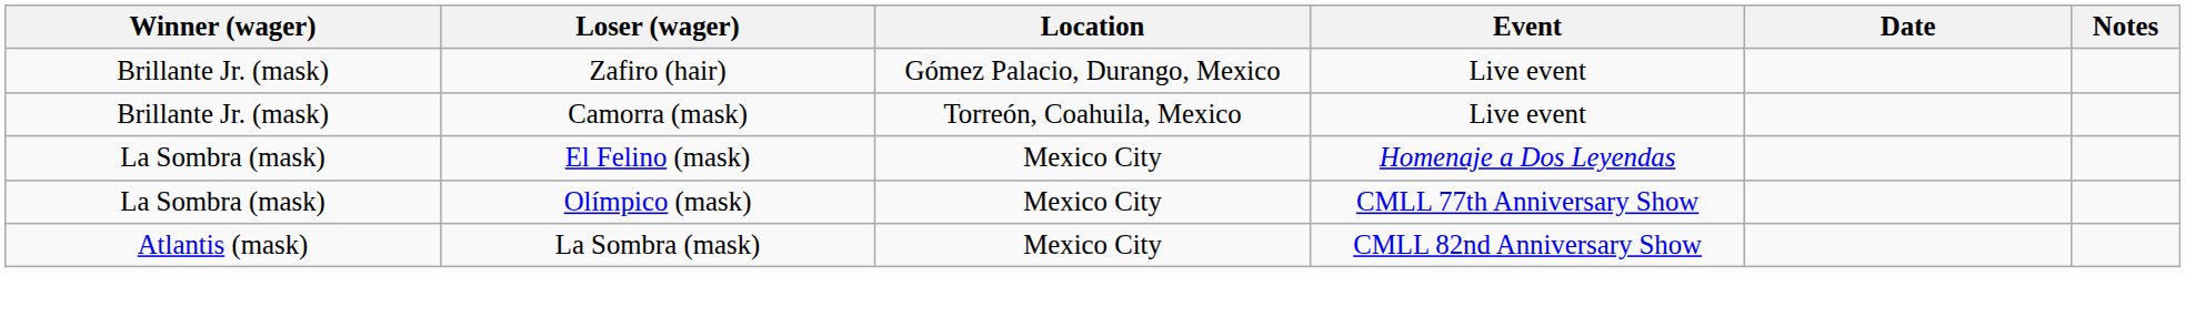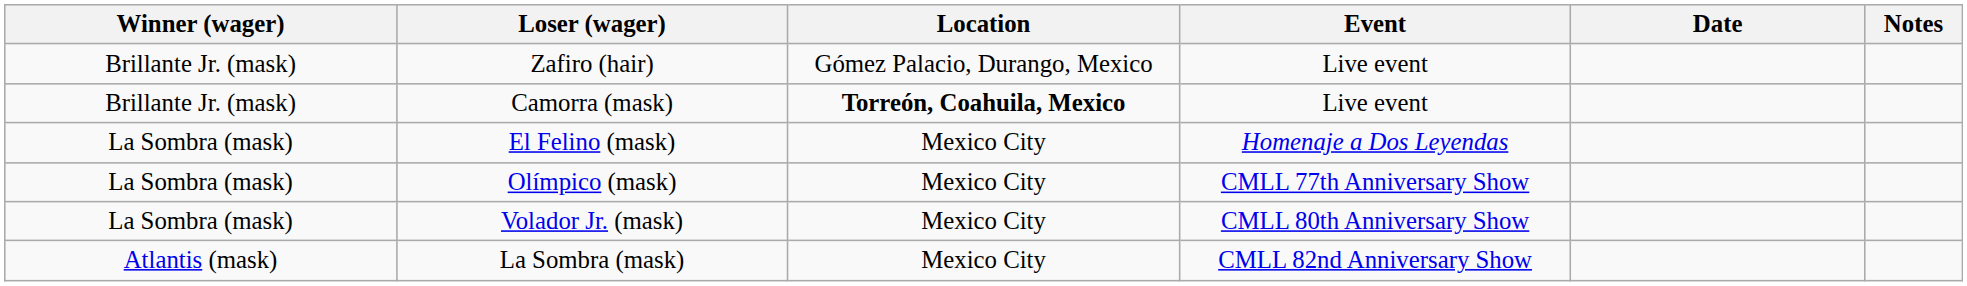Camorra (mask) | Location: normal -> bold
+ row: La Sombra (mask) | Volador Jr. (mask) | Mexico City | CMLL 80th Anniversary Show
